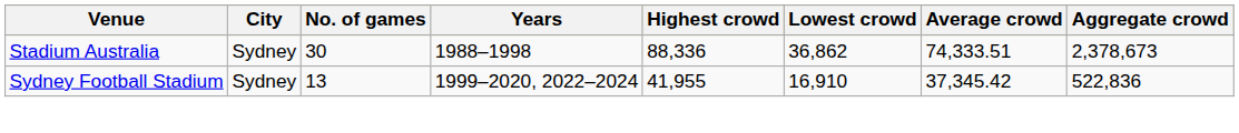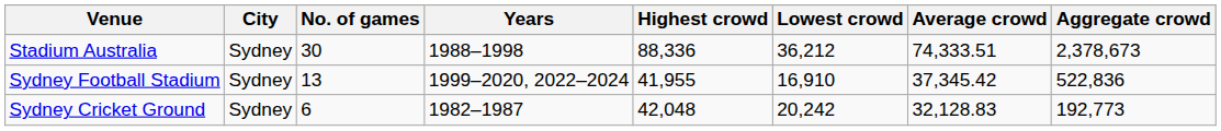Stadium Australia | Lowest crowd: 36,862 -> 36,212
+ row: Sydney Cricket Ground | Sydney | 6 | 1982–1987 | 42,048 | 20,242 | 32,128.83 | 192,773
